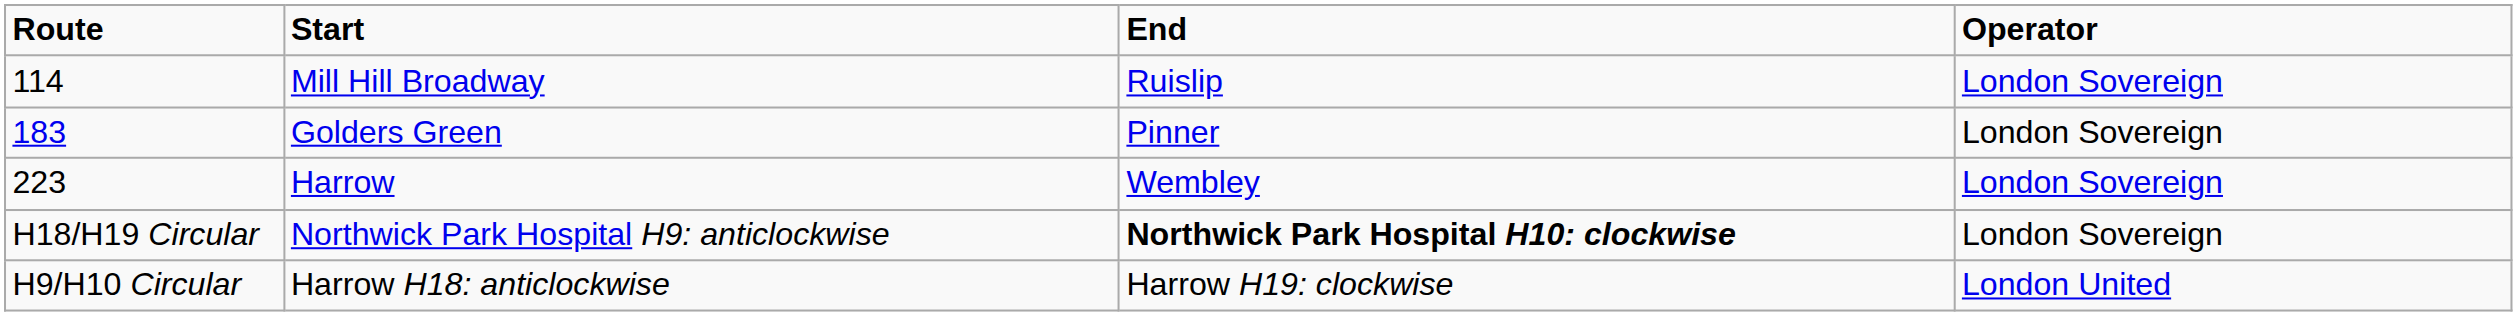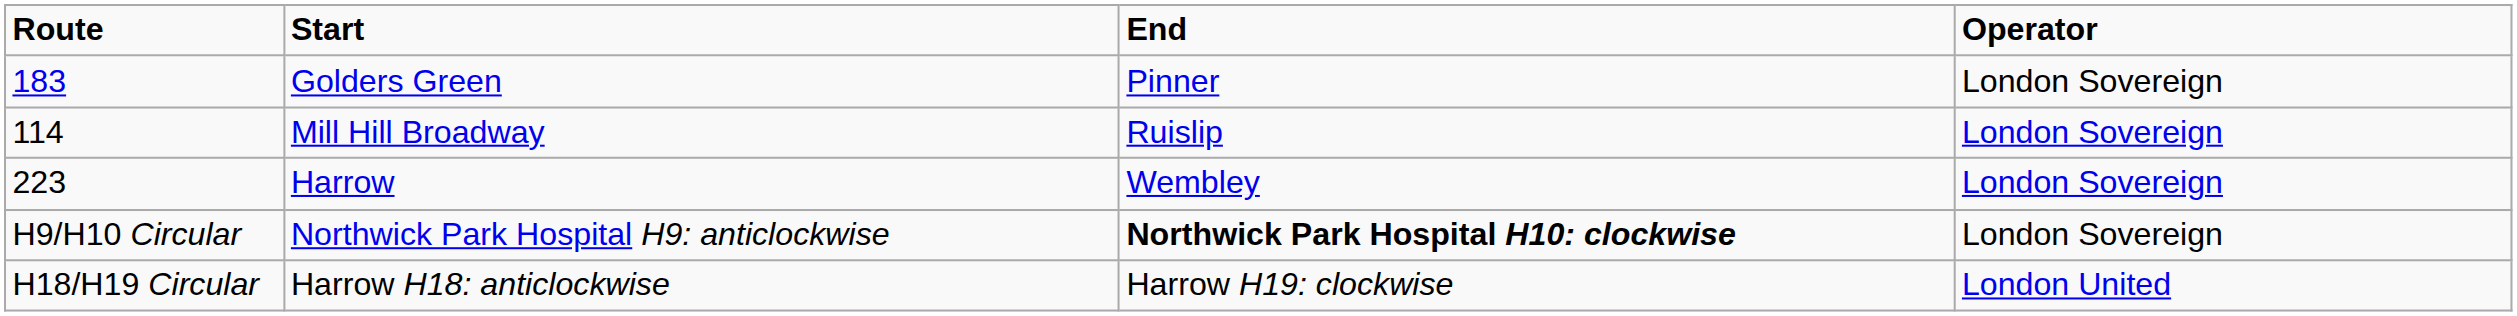rows swapped: Mill Hill Broadway <-> Golders Green
Northwick Park Hospital H9: anticlockwise | Route: H18/H19 Circular -> H9/H10 Circular
Harrow H18: anticlockwise | Route: H9/H10 Circular -> H18/H19 Circular
